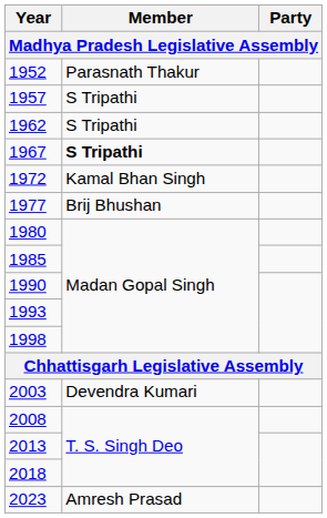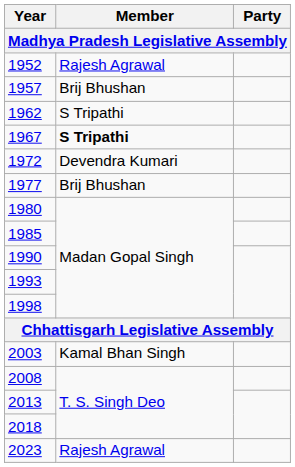1952 | Member: Parasnath Thakur -> Rajesh Agrawal
1957 | Member: S Tripathi -> Brij Bhushan
1972 | Member: Kamal Bhan Singh -> Devendra Kumari
2003 | Member: Devendra Kumari -> Kamal Bhan Singh
2023 | Member: Amresh Prasad -> Rajesh Agrawal
